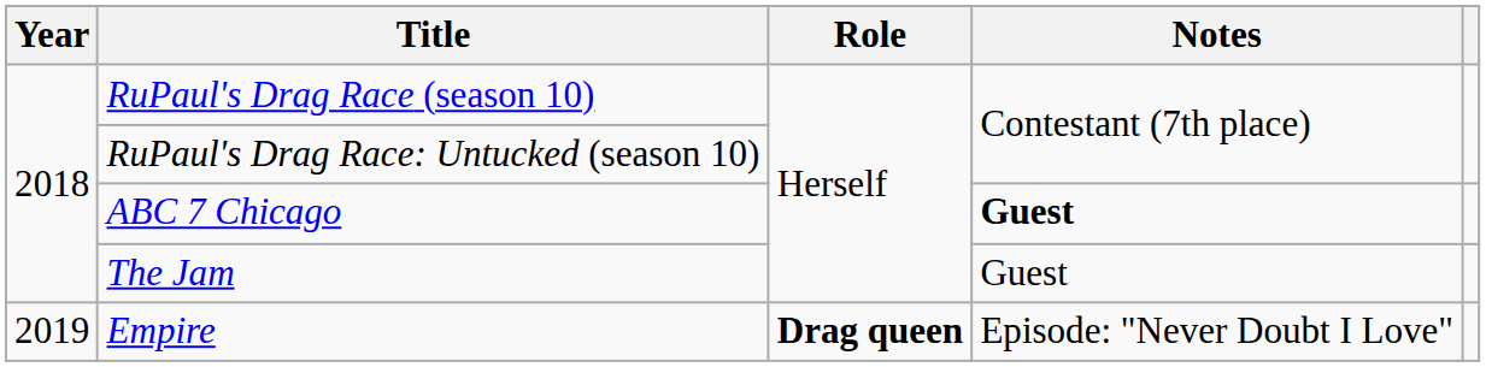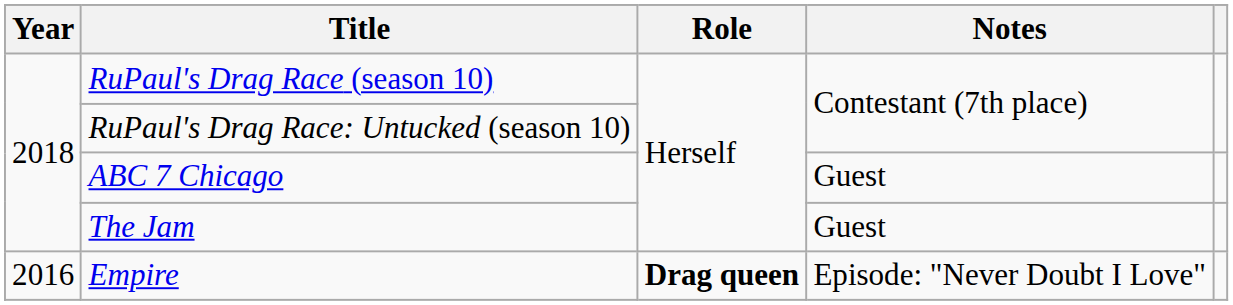ABC 7 Chicago | Notes: bold -> normal
Empire | Year: 2019 -> 2016
